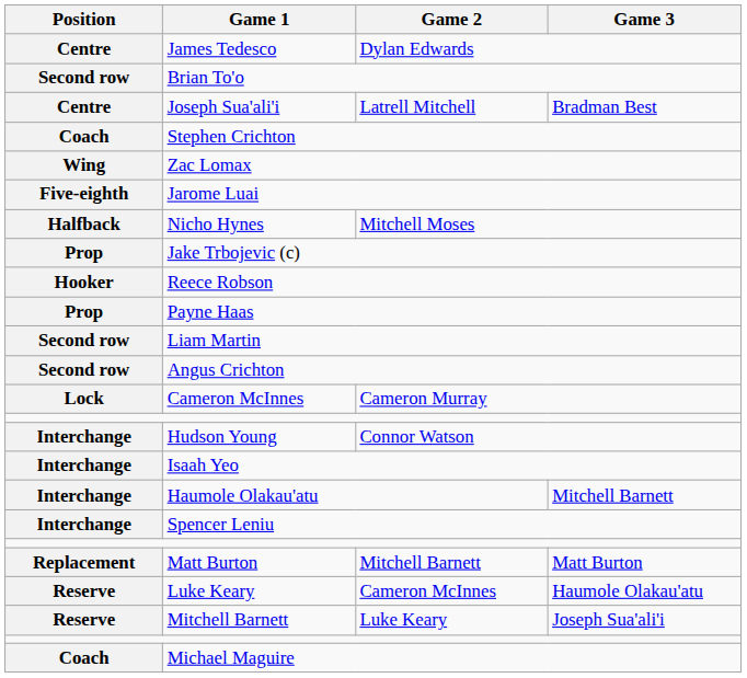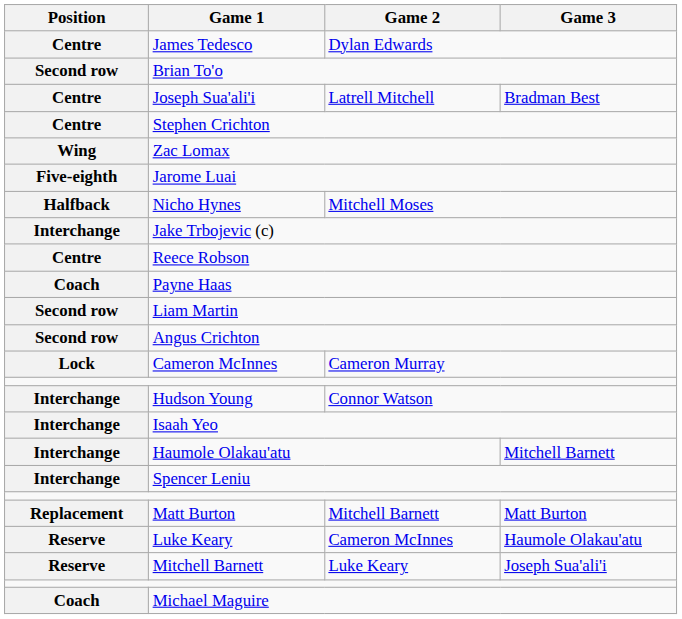Stephen Crichton | Position: Coach -> Centre
Jake Trbojevic (c) | Position: Prop -> Interchange
Reece Robson | Position: Hooker -> Centre
Payne Haas | Position: Prop -> Coach
